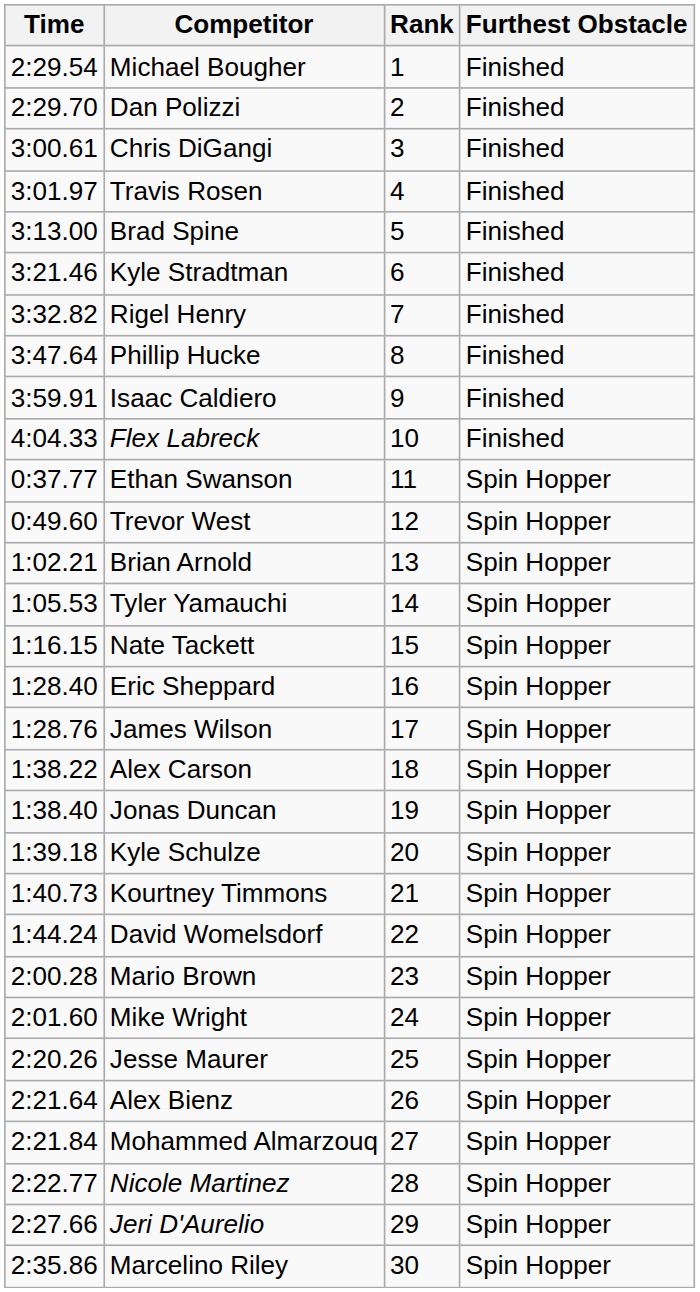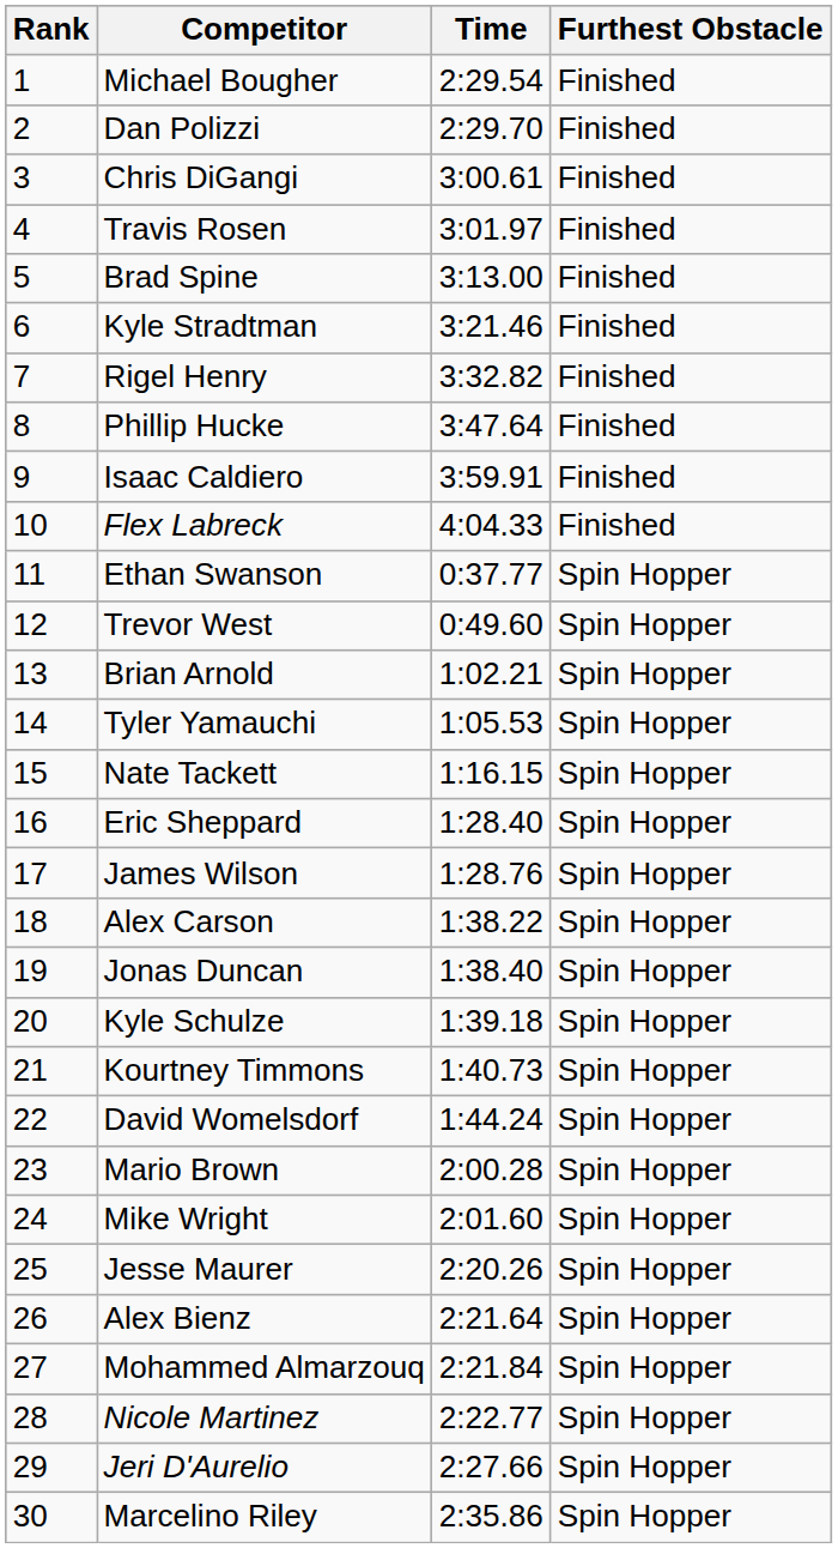columns swapped: Rank <-> Time
